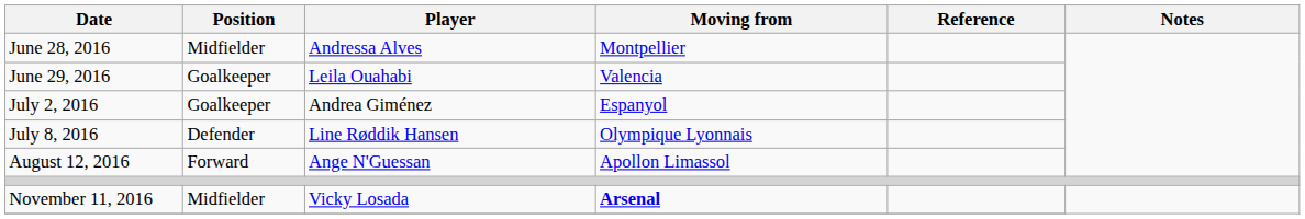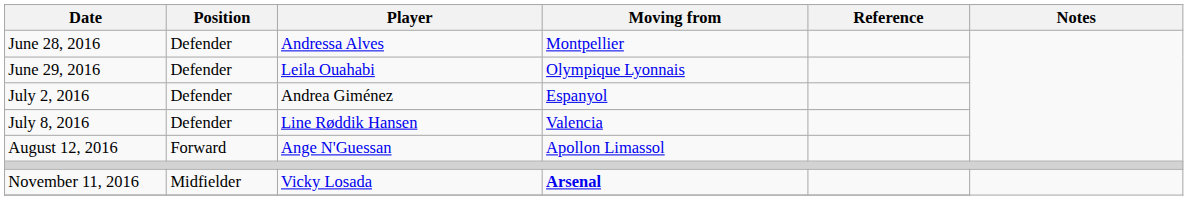June 28, 2016 | Position: Midfielder -> Defender
June 29, 2016 | Position: Goalkeeper -> Defender
June 29, 2016 | Moving from: Valencia -> Olympique Lyonnais
July 2, 2016 | Position: Goalkeeper -> Defender
July 8, 2016 | Moving from: Olympique Lyonnais -> Valencia
